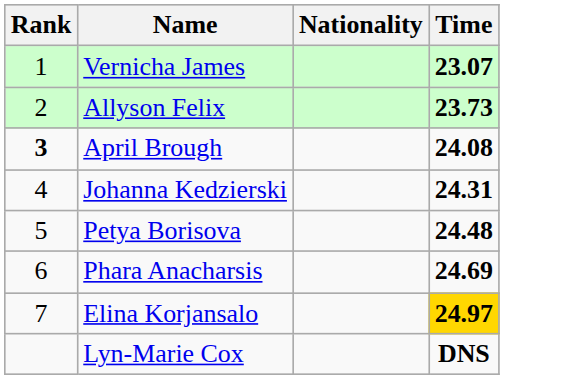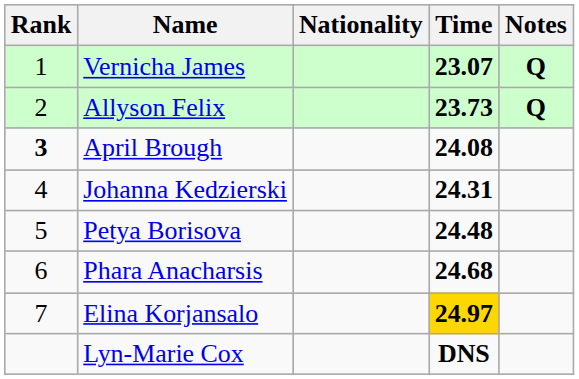+ column: Notes | Q | Q
Phara Anacharsis | Time: 24.69 -> 24.68
